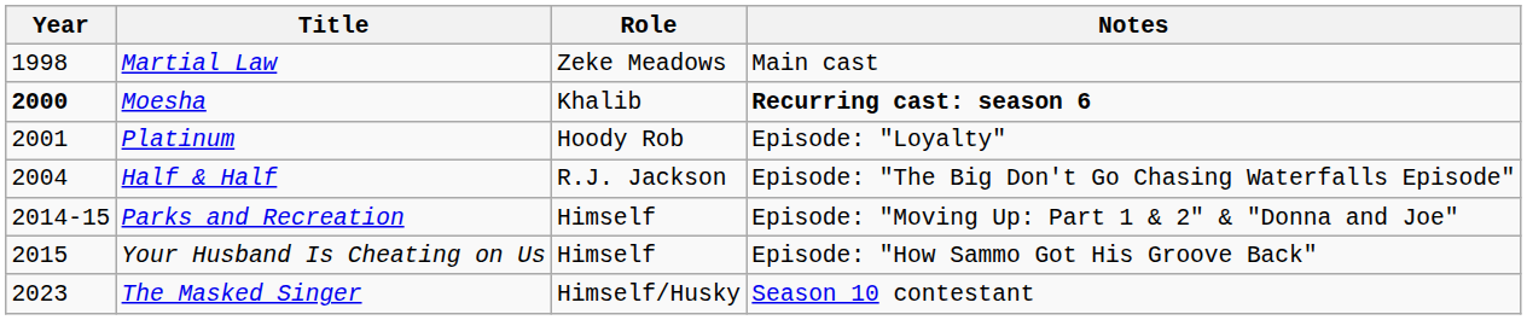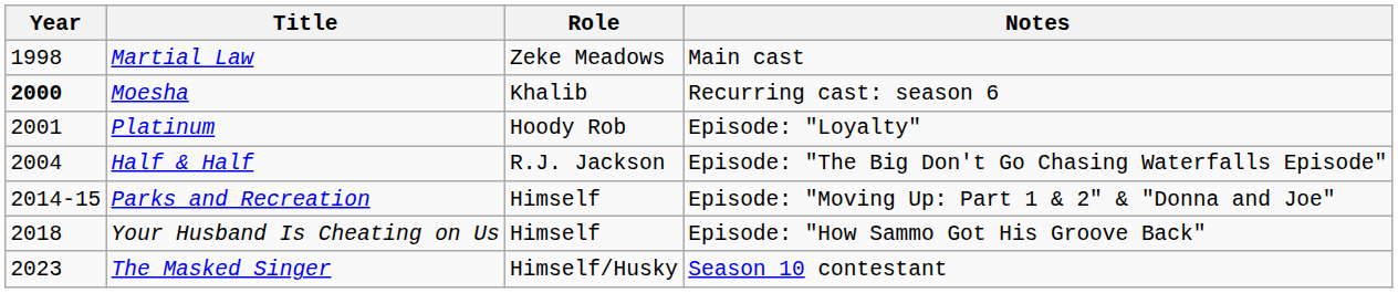Moesha | Notes: bold -> normal
Your Husband Is Cheating on Us | Year: 2015 -> 2018
